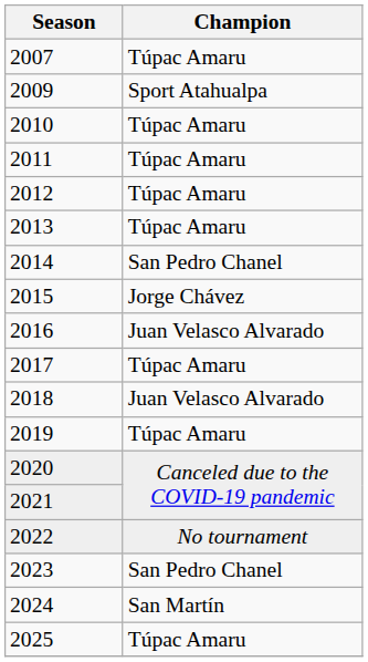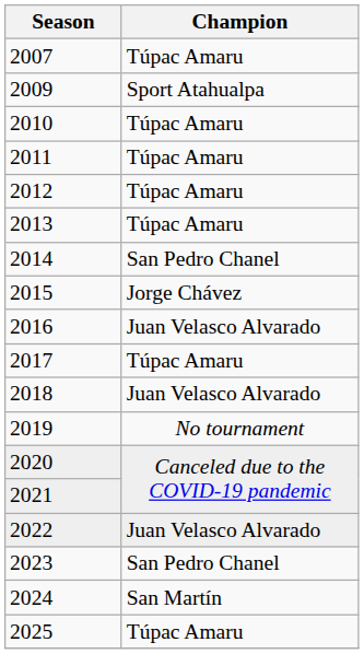2019 | Champion: Túpac Amaru -> No tournament
2022 | Champion: No tournament -> Juan Velasco Alvarado
